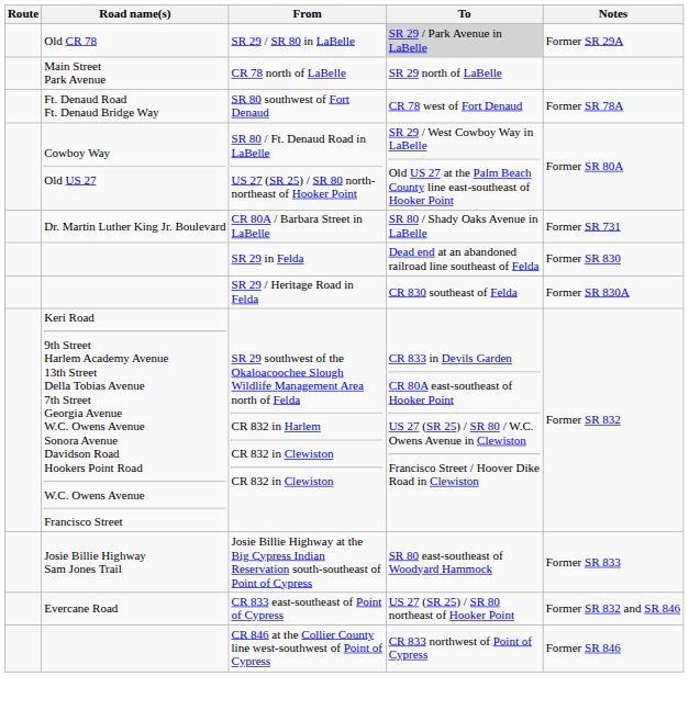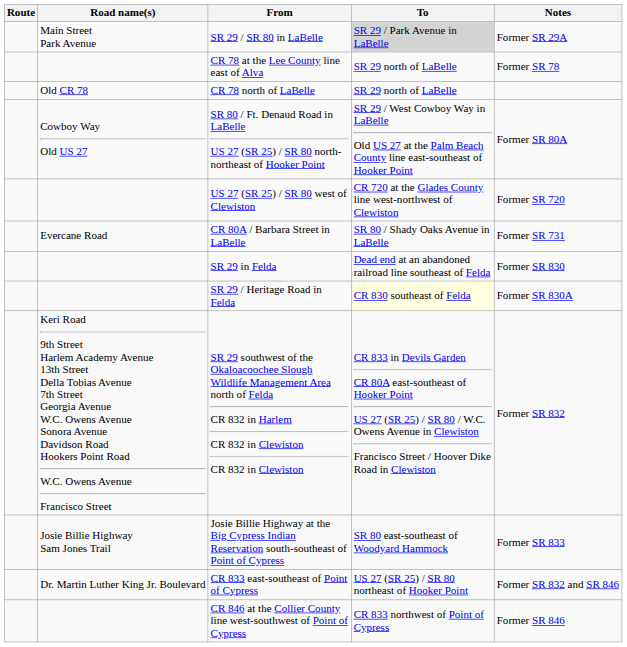SR 29 / SR 80 in LaBelle | Road name(s): Old CR 78 -> Main Street Park Avenue
+ row: CR 78 at the Lee County line east of Alva | SR 29 north of LaBelle | Former SR 78
CR 78 north of LaBelle | Road name(s): Main Street Park Avenue -> Old CR 78
- row: Ft. Denaud Road Ft. Denaud Bridge Way | SR 80 southwest of Fort Denaud | CR 78 west of Fort Denaud | Former SR 78A
+ row: US 27 (SR 25) / SR 80 west of Clewiston | CR 720 at the Glades County line west-northwest of Clewiston | Former SR 720
CR 80A / Barbara Street in LaBelle | Road name(s): Dr. Martin Luther King Jr. Boulevard -> Evercane Road
SR 29 / Heritage Road in Felda | To: no background -> lightyellow background
CR 833 east-southeast of Point of Cypress | Road name(s): Evercane Road -> Dr. Martin Luther King Jr. Boulevard
